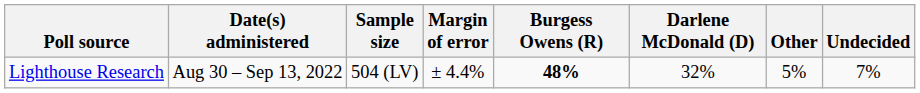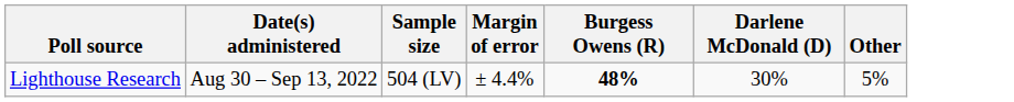- column: Undecided | 7%
Lighthouse Research | Darlene McDonald (D): 32% -> 30%
